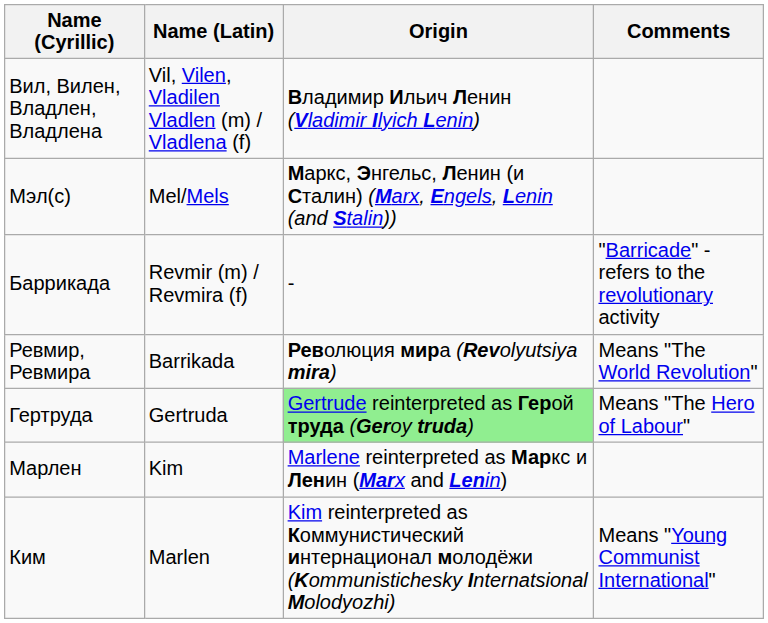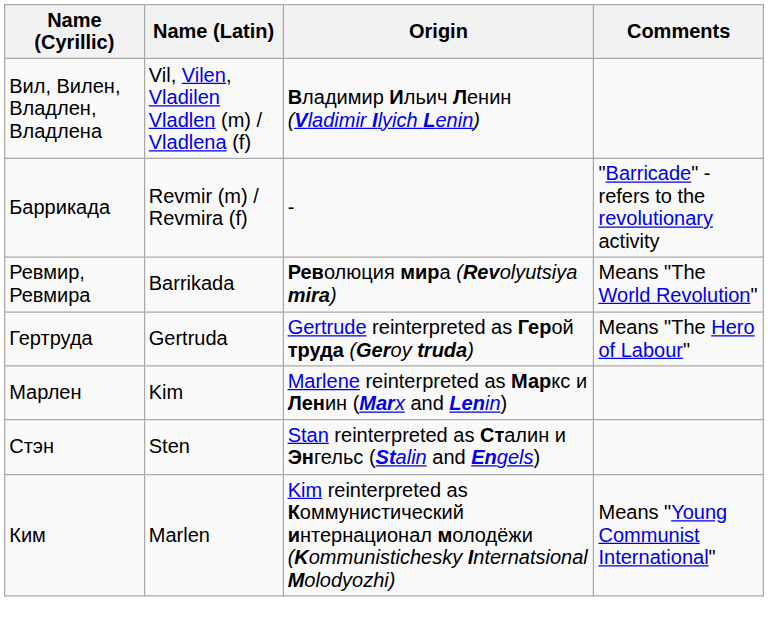- row: Мэл(c) | Mel/Mels | Маркс, Энгельс, Ленин (и Сталин) (Marx, Engels, Lenin (and Stalin))
Гертруда | Origin: lightgreen background -> no background
+ row: Стэн | Sten | Stan reinterpreted as Сталин и Энгельс (Stalin and Engels)
